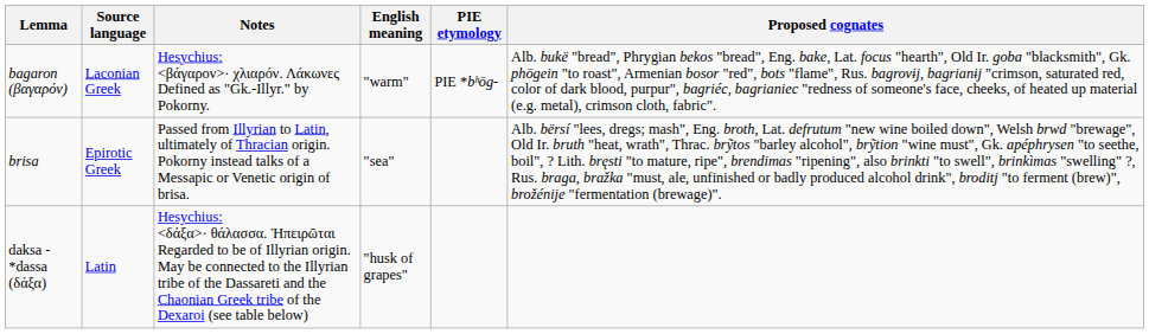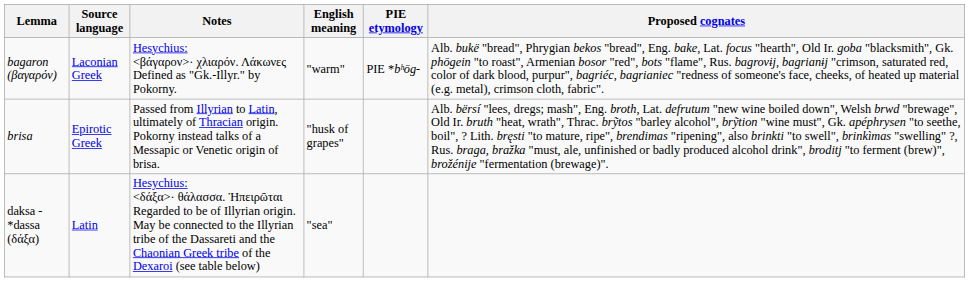brisa | English meaning: "sea" -> "husk of grapes"
daksa -*dassa (δάξα) | English meaning: "husk of grapes" -> "sea"
